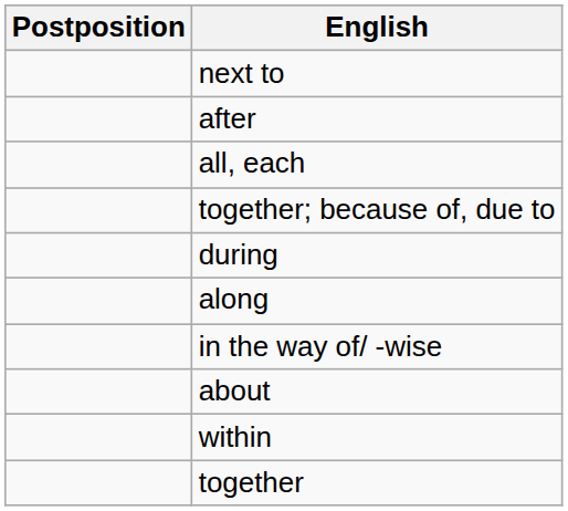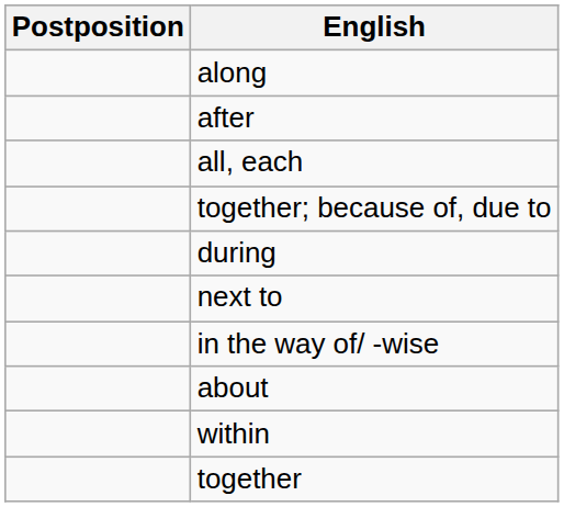rows swapped: next to <-> along
